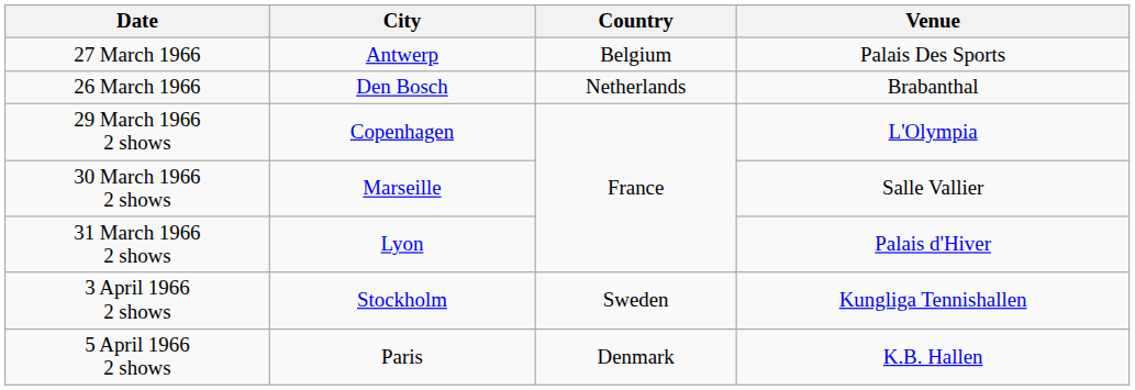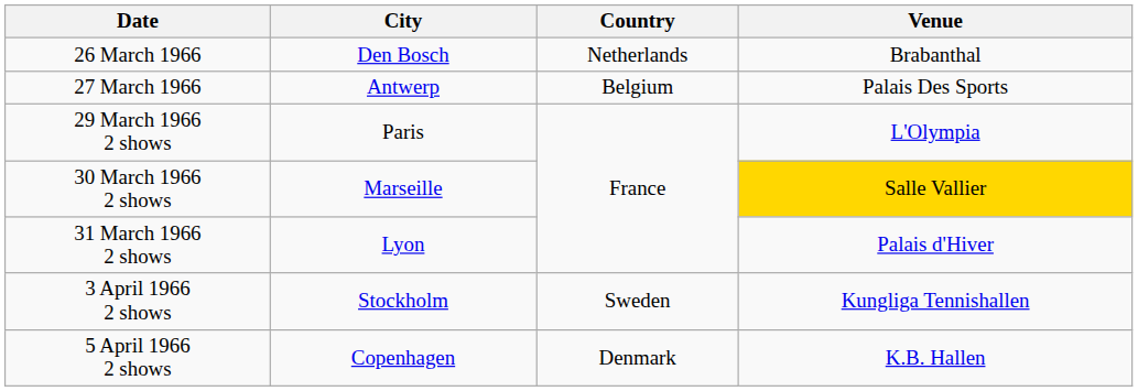rows swapped: 26 March 1966 <-> 27 March 1966
29 March 1966 2 shows | City: Copenhagen -> Paris
30 March 1966 2 shows | Venue: no background -> gold background
5 April 1966 2 shows | City: Paris -> Copenhagen
